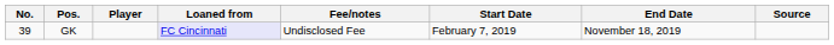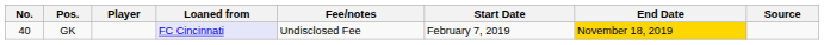GK | No.: 39 -> 40
GK | End Date: no background -> gold background
